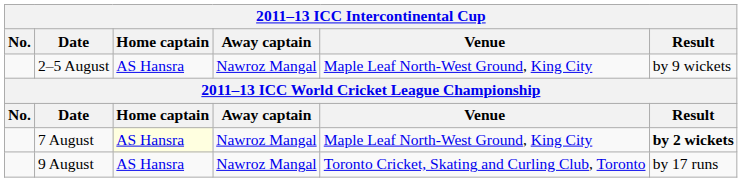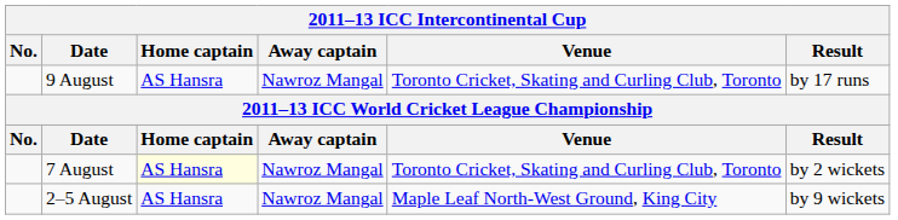rows swapped: 2–5 August <-> 9 August
7 August | Venue: Maple Leaf North-West Ground, King City -> Toronto Cricket, Skating and Curling Club, Toronto
7 August | Result: bold -> normal
